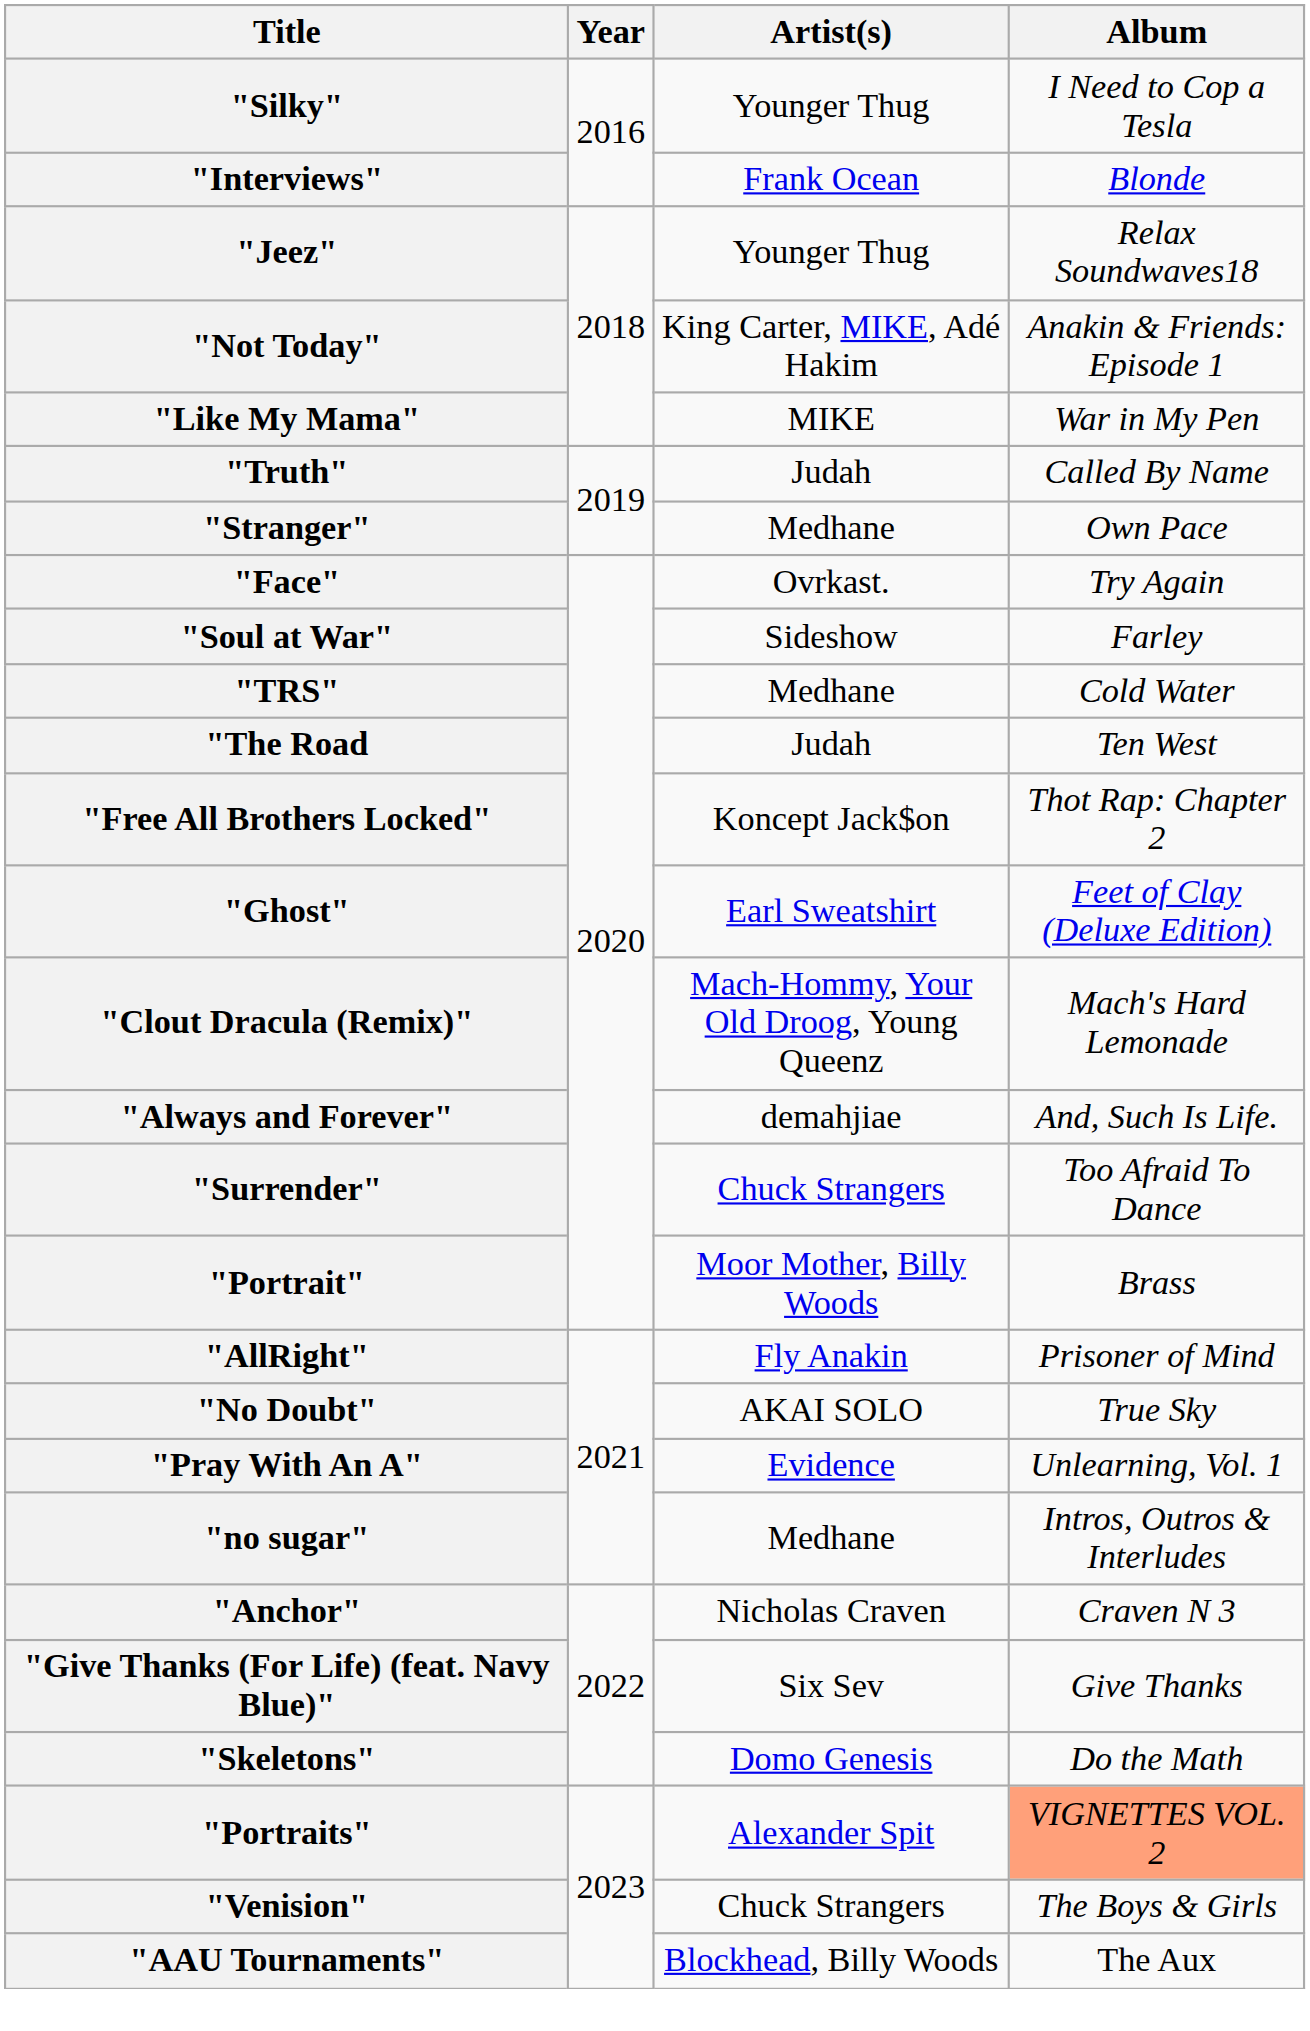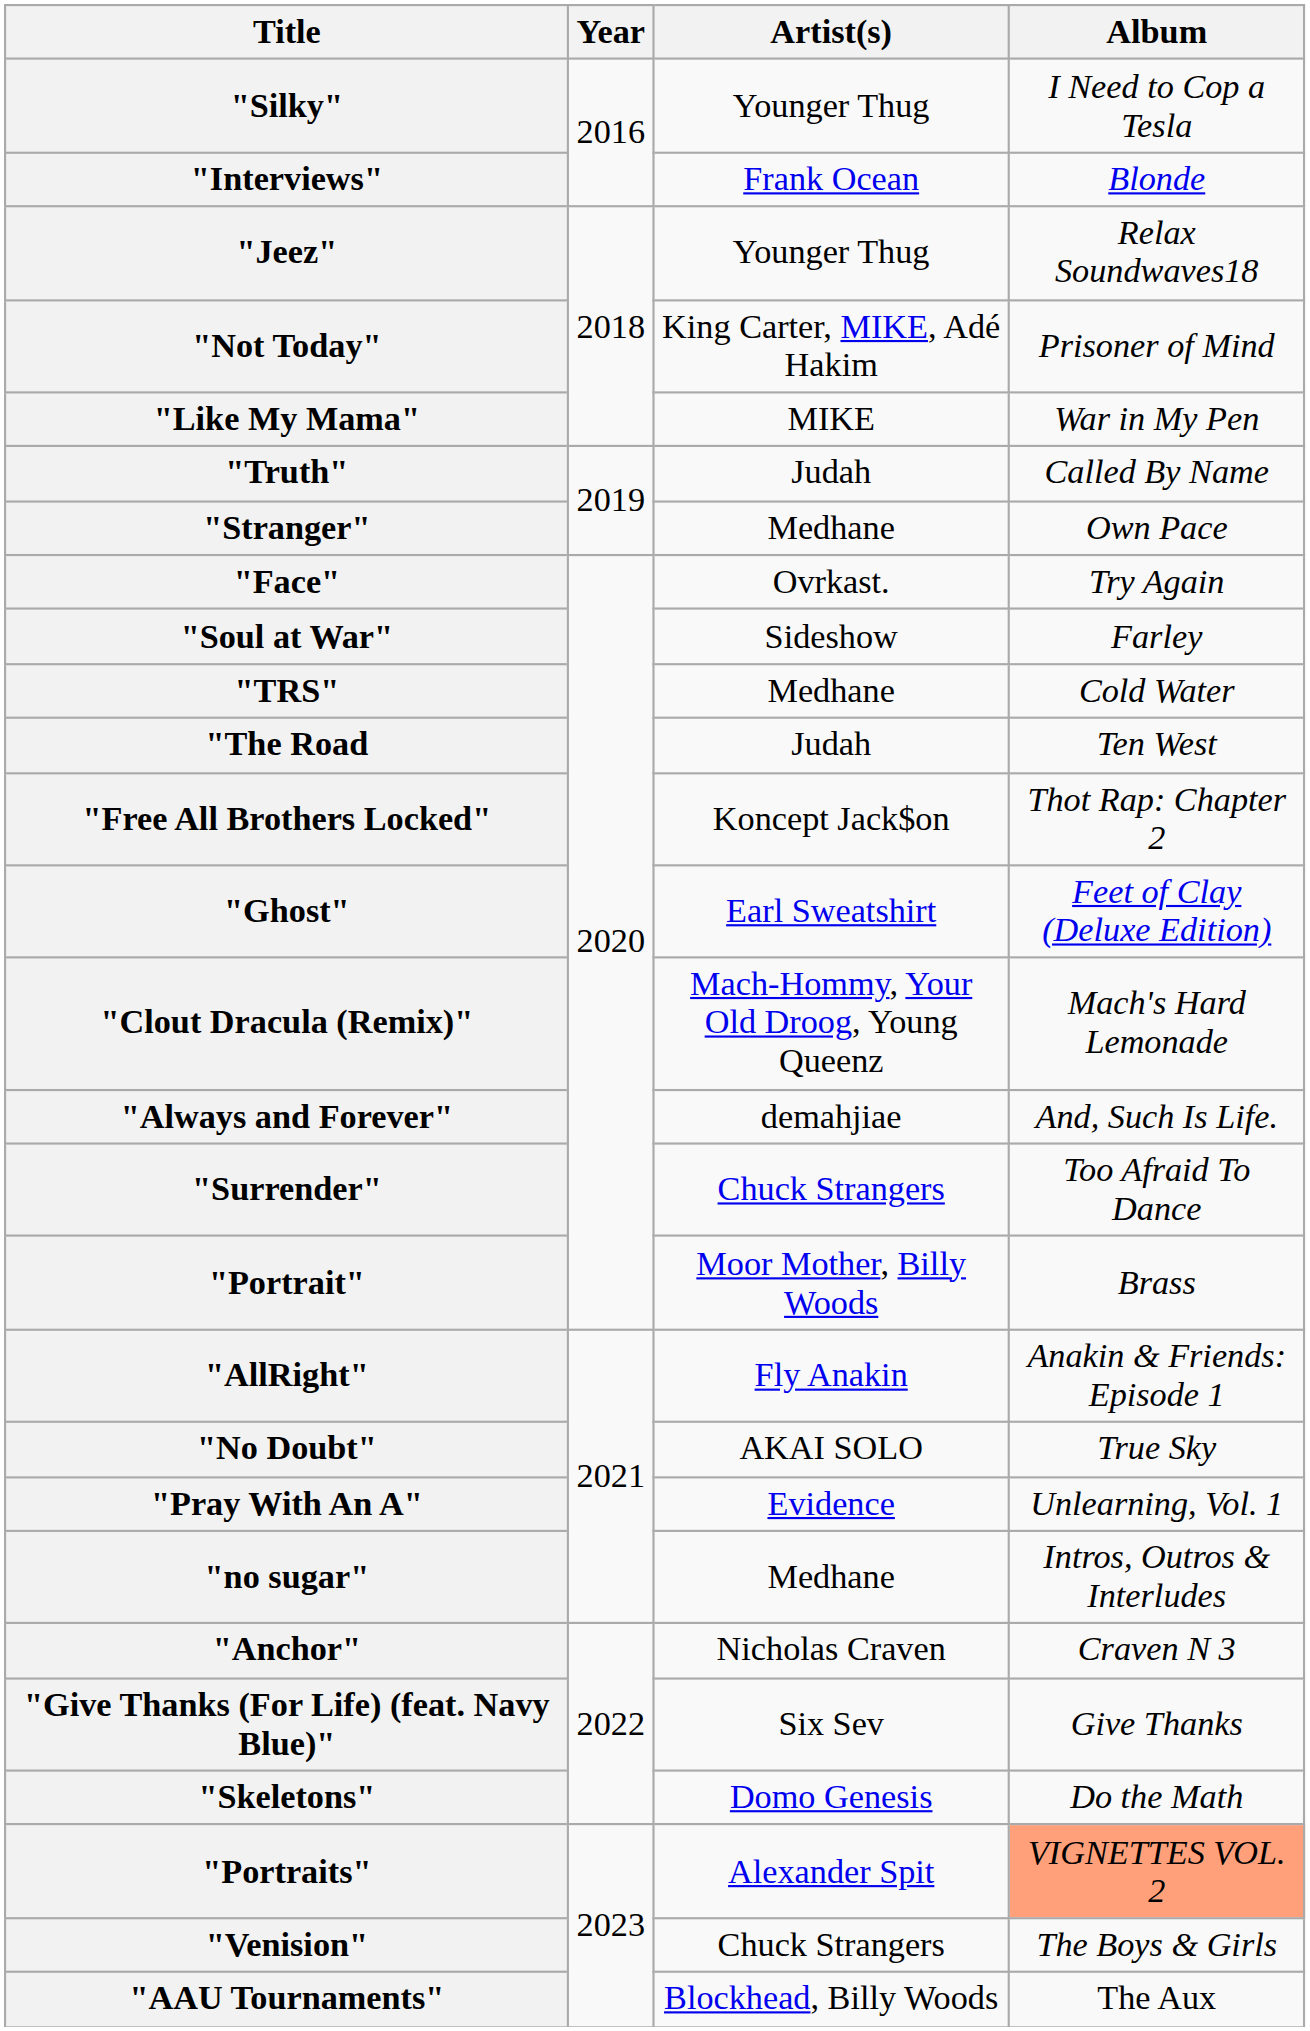"Not Today" | Album: Anakin & Friends: Episode 1 -> Prisoner of Mind
"AllRight" | Album: Prisoner of Mind -> Anakin & Friends: Episode 1
